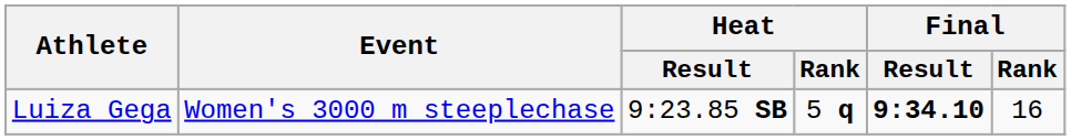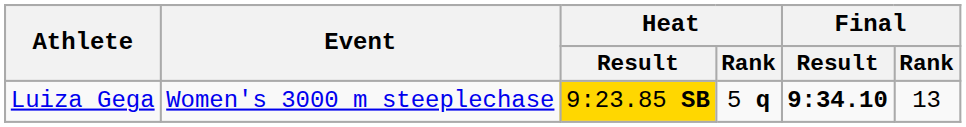Luiza Gega | Heat / Result: no background -> gold background
Luiza Gega | Final / Rank: 16 -> 13
